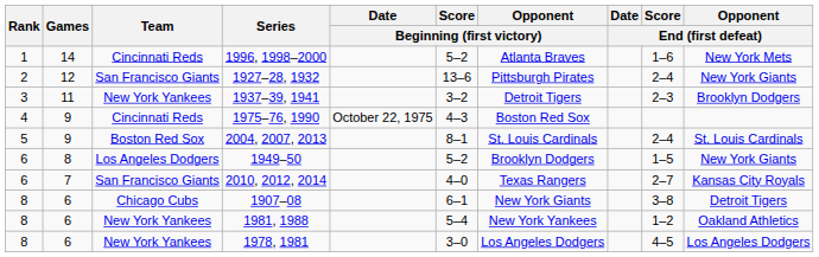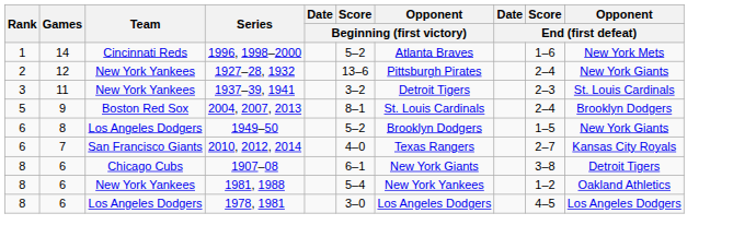1927–28, 1932 | Team: San Francisco Giants -> New York Yankees
1937–39, 1941 | Opponent / End (first defeat): Brooklyn Dodgers -> St. Louis Cardinals
- row: 4 | 9 | Cincinnati Reds | 1975–76, 1990 | October 22, 1975 | 4–3 | Boston Red Sox
2004, 2007, 2013 | Opponent / End (first defeat): St. Louis Cardinals -> Brooklyn Dodgers
1978, 1981 | Team: New York Yankees -> Los Angeles Dodgers
